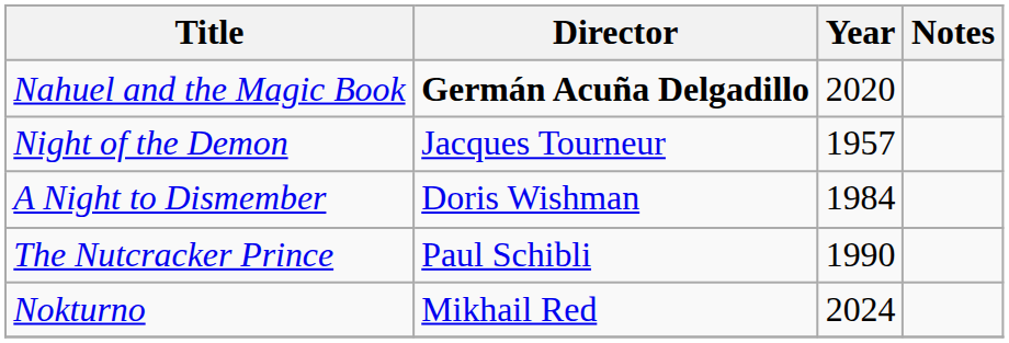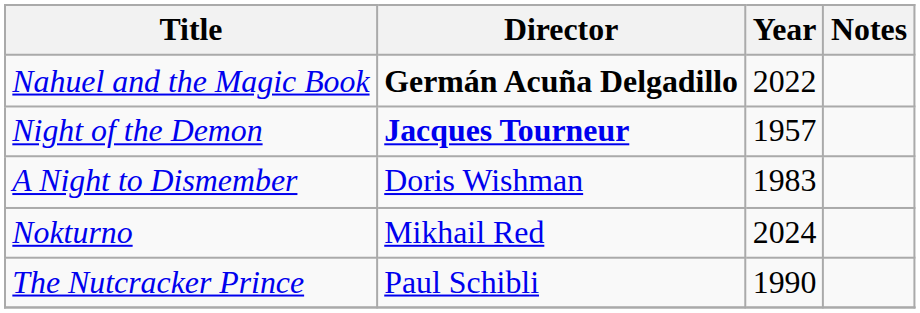Nahuel and the Magic Book | Year: 2020 -> 2022
Night of the Demon | Director: normal -> bold
A Night to Dismember | Year: 1984 -> 1983
rows swapped: Nokturno <-> The Nutcracker Prince
